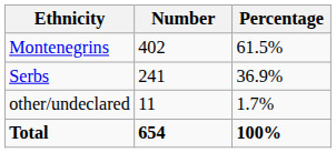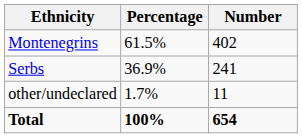columns swapped: Number <-> Percentage
